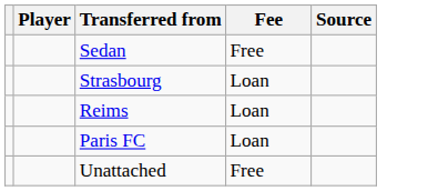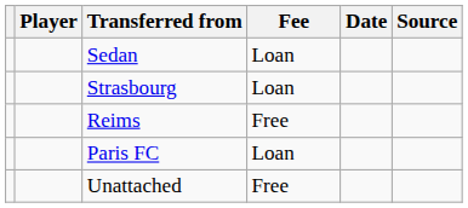+ column: Date
Sedan | Fee: Free -> Loan
Reims | Fee: Loan -> Free
